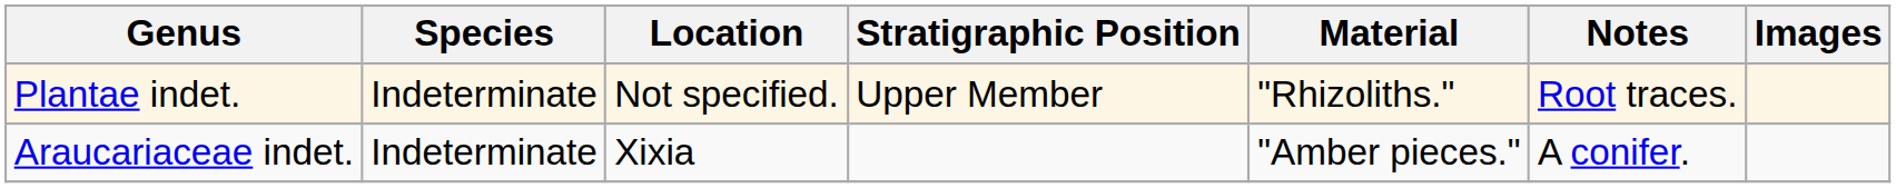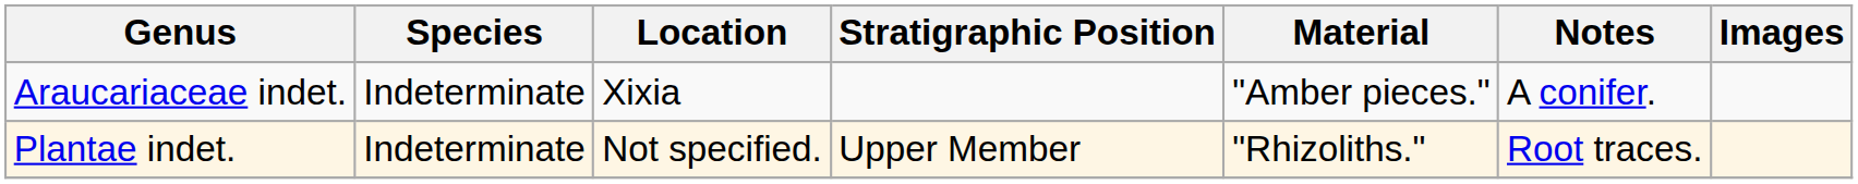rows swapped: Araucariaceae indet. <-> Plantae indet.
